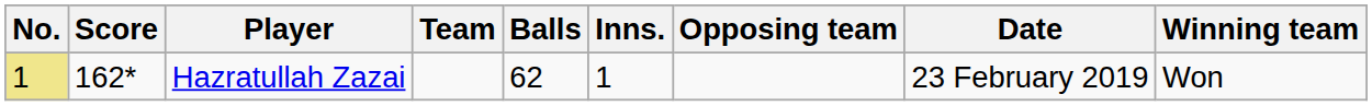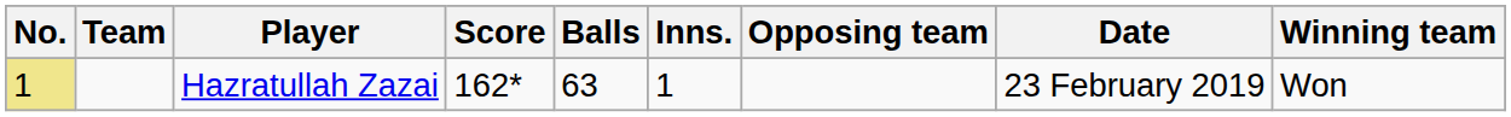columns swapped: Score <-> Team
Hazratullah Zazai | Balls: 62 -> 63
